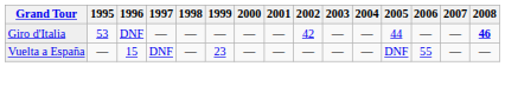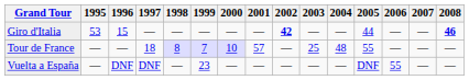Giro d'Italia | 1996: DNF -> 15
Giro d'Italia | 2002: normal -> bold
+ row: Tour de France | — | — | 18 | 8 | 7 | 10 | 57 | — | 25 | 48 | 55 | — | — | —
Vuelta a España | 1996: 15 -> DNF
